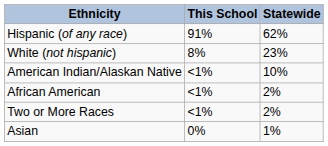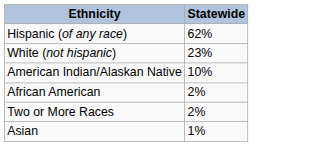- column: This School | 91% | 8% | <1% | <1% | <1% | 0%
